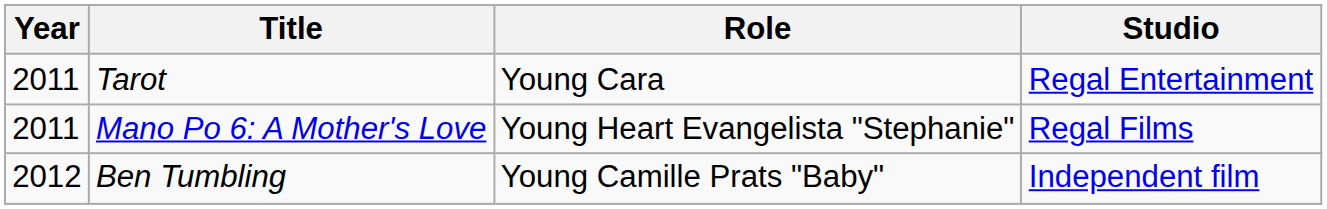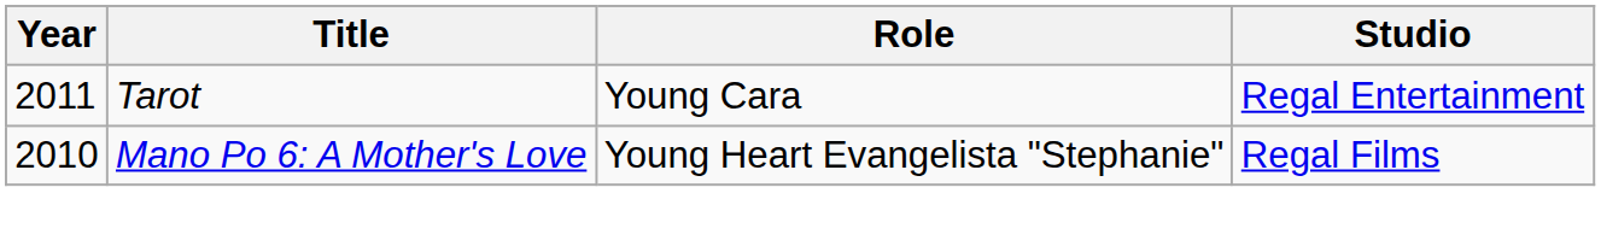Mano Po 6: A Mother's Love | Year: 2011 -> 2010
- row: 2012 | Ben Tumbling | Young Camille Prats "Baby" | Independent film
